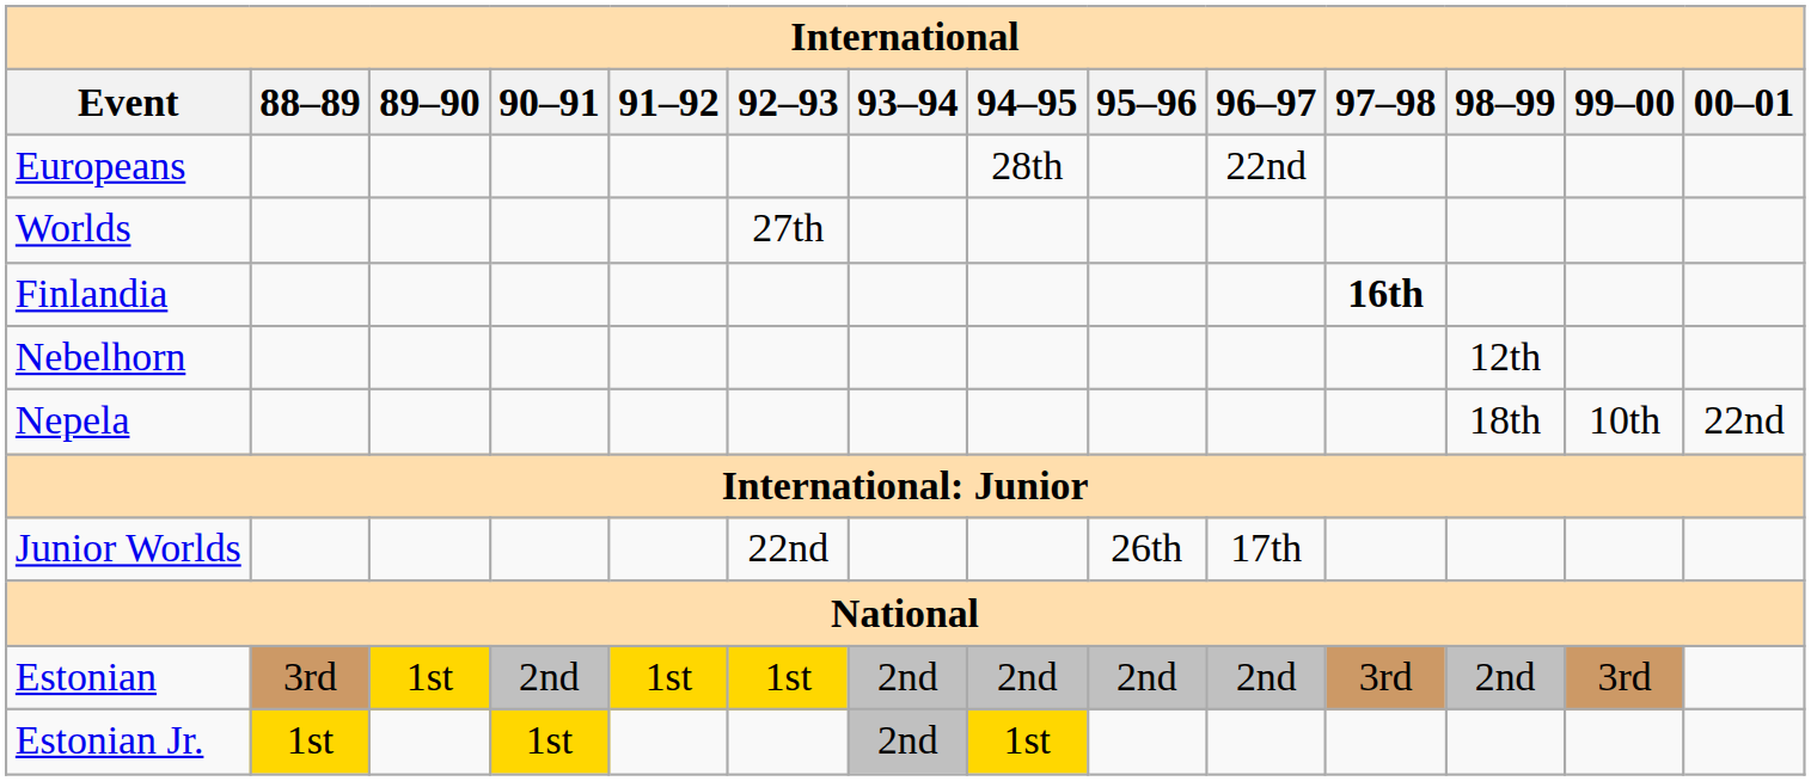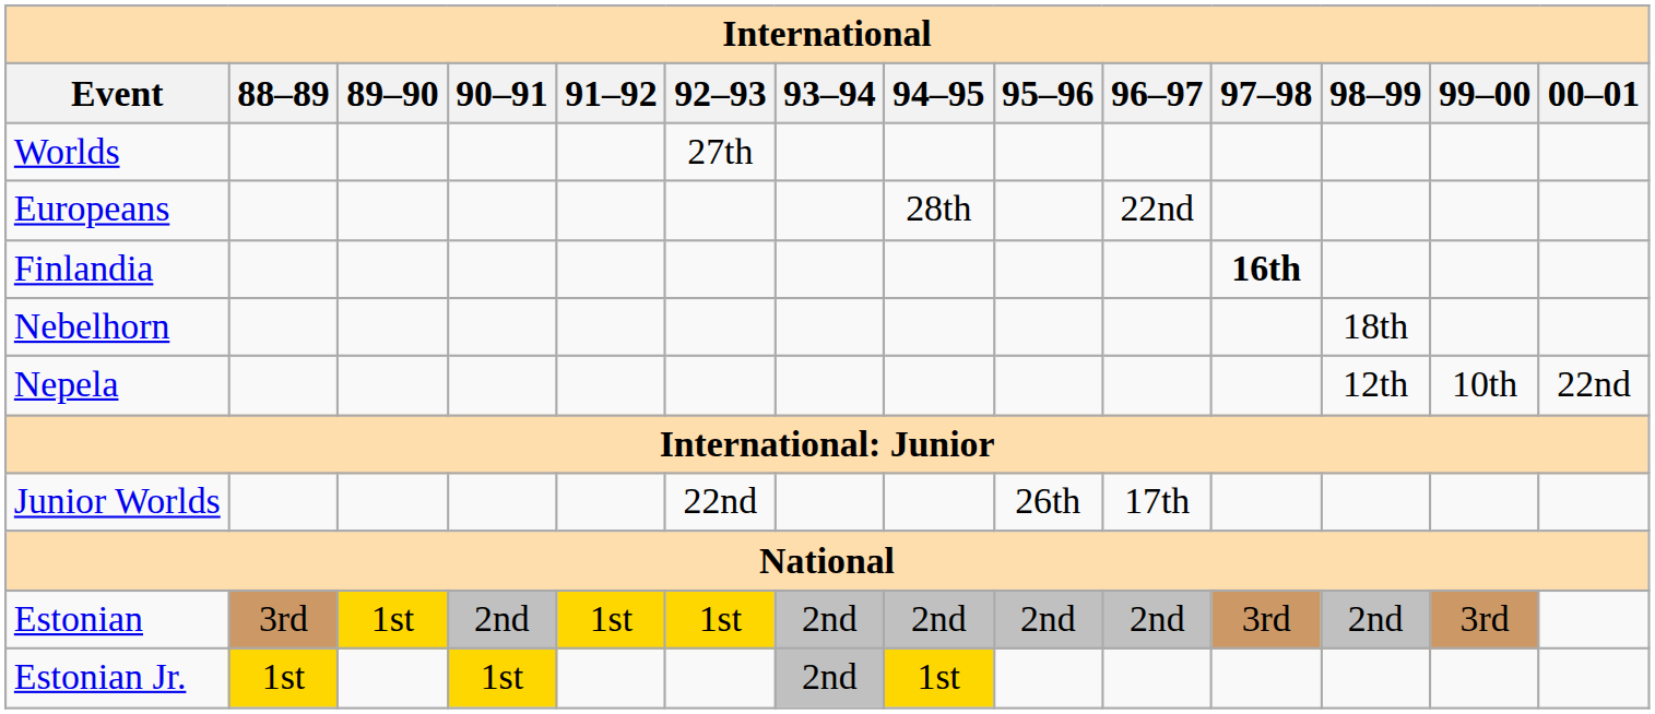rows swapped: Worlds <-> Europeans
Nebelhorn | 98–99: 12th -> 18th
Nepela | 98–99: 18th -> 12th
